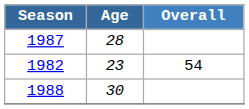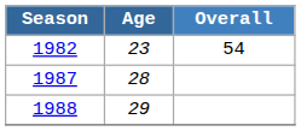rows swapped: 1982 <-> 1987
1988 | Age: 30 -> 29
